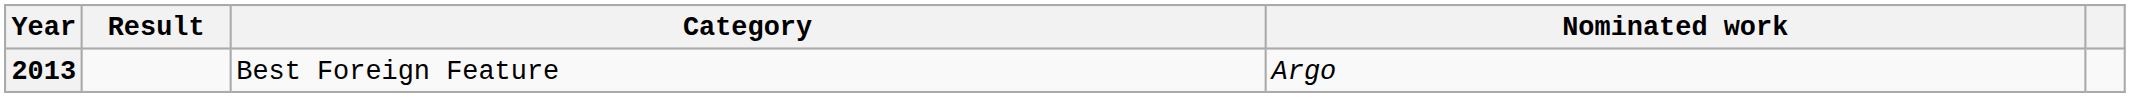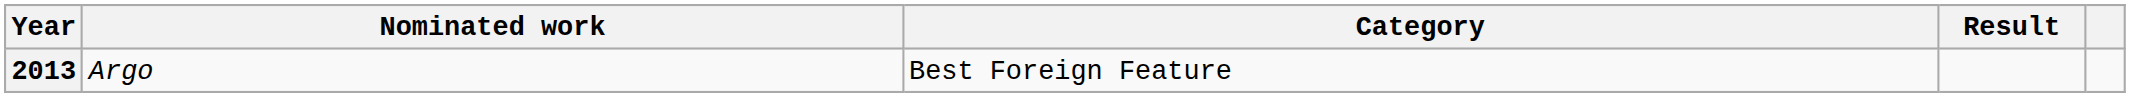columns swapped: Nominated work <-> Result
